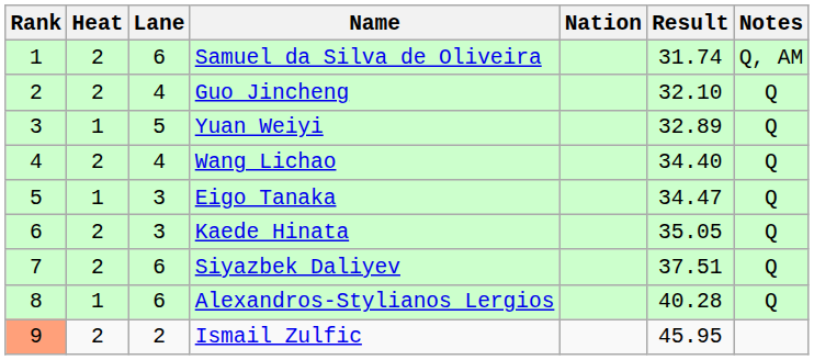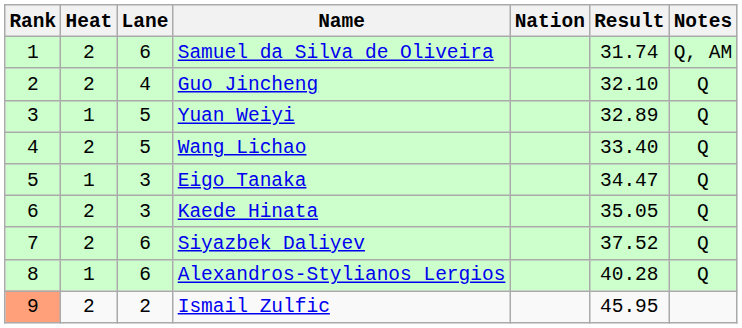Wang Lichao | Lane: 4 -> 5
Wang Lichao | Result: 34.40 -> 33.40
Siyazbek Daliyev | Result: 37.51 -> 37.52
